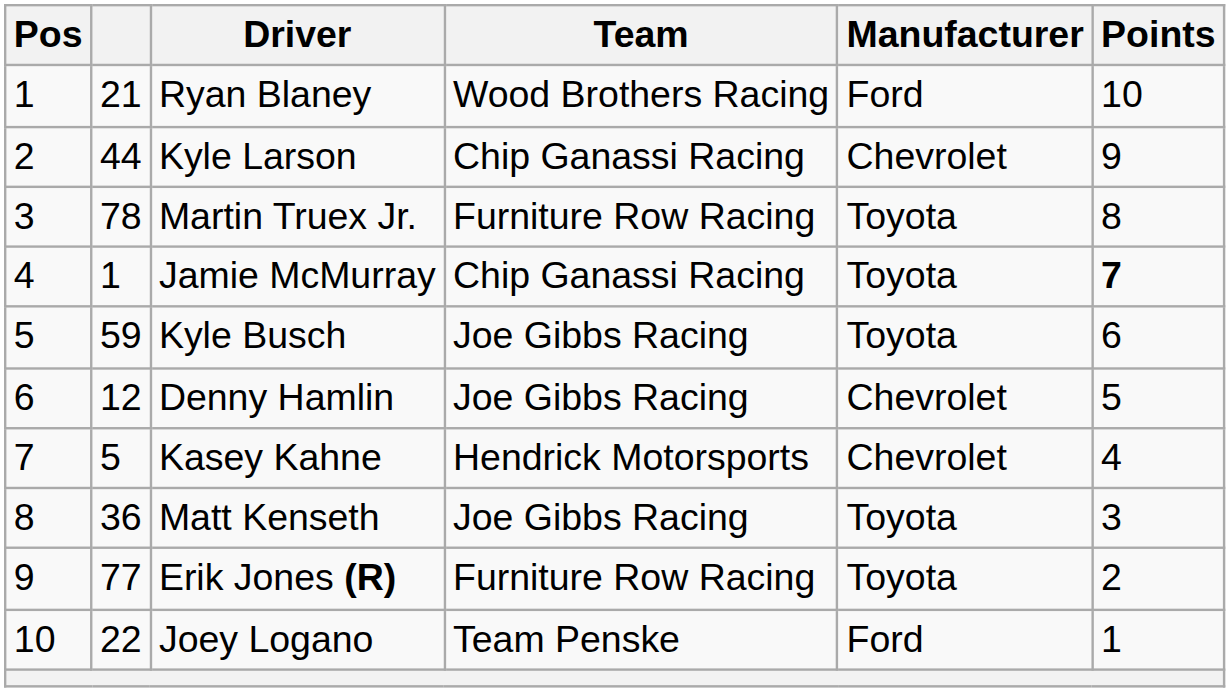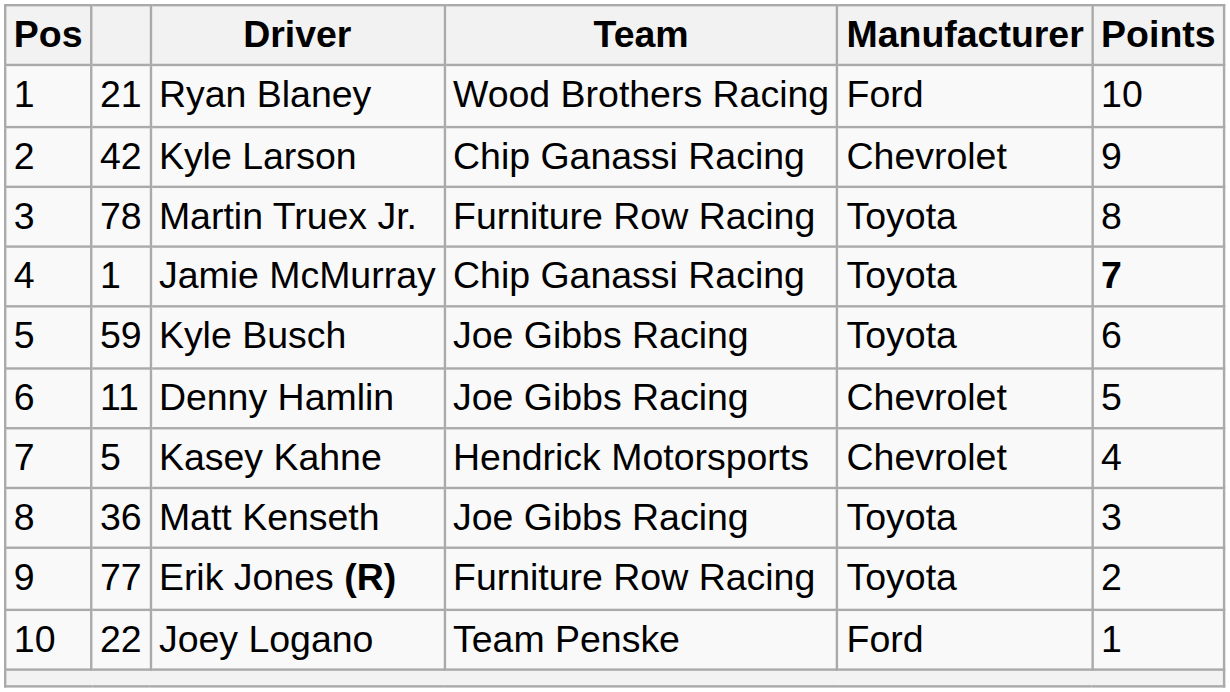Kyle Larson | column 2: 44 -> 42
Denny Hamlin | column 2: 12 -> 11
